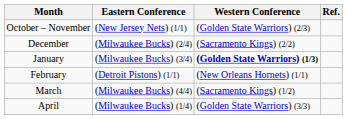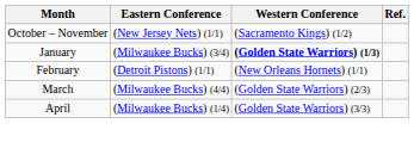October – November | Western Conference: (Golden State Warriors) (2/3) -> (Sacramento Kings) (1/2)
- row: December | (Milwaukee Bucks) (2/4) | (Sacramento Kings) (2/2)
March | Western Conference: (Sacramento Kings) (1/2) -> (Golden State Warriors) (2/3)
